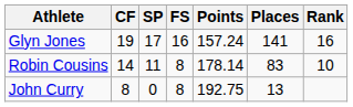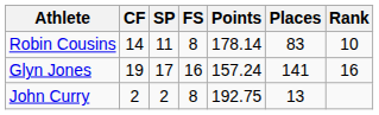rows swapped: Glyn Jones <-> Robin Cousins
John Curry | CF: 8 -> 2
John Curry | SP: 0 -> 2
